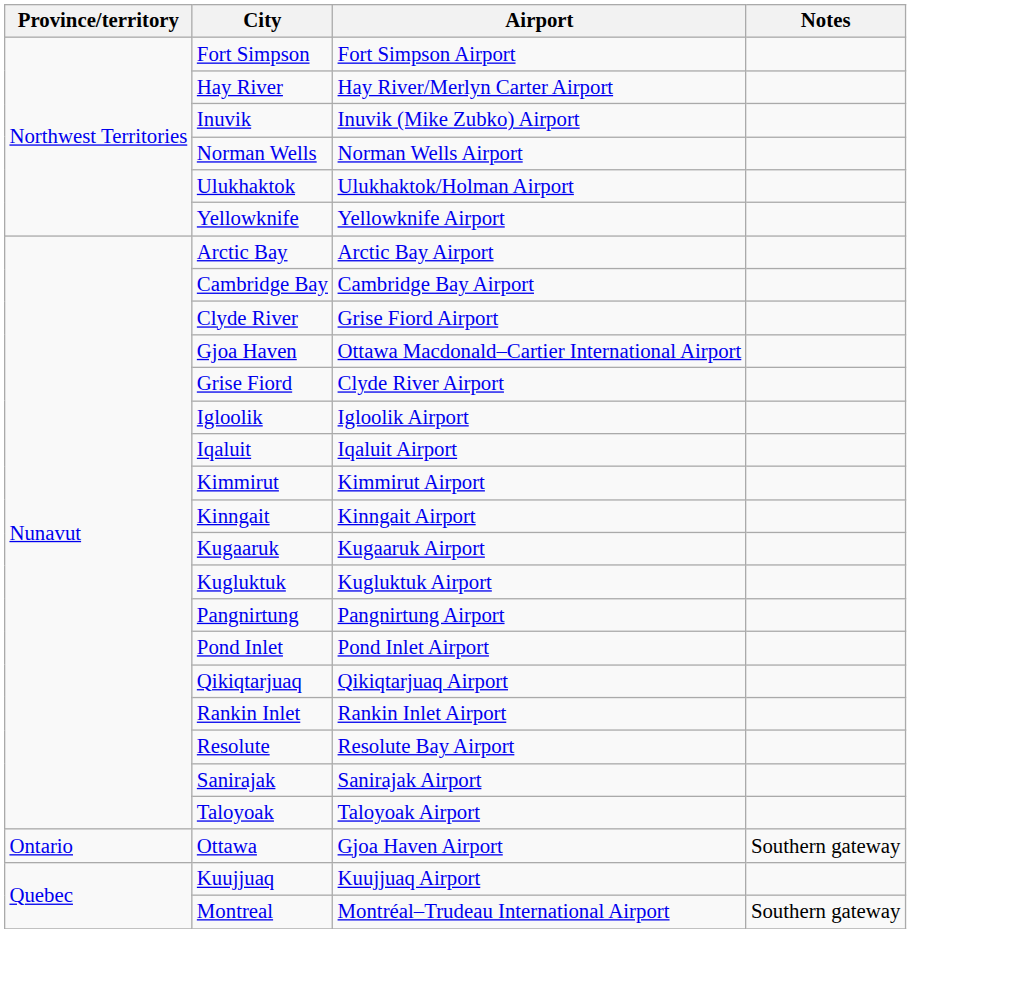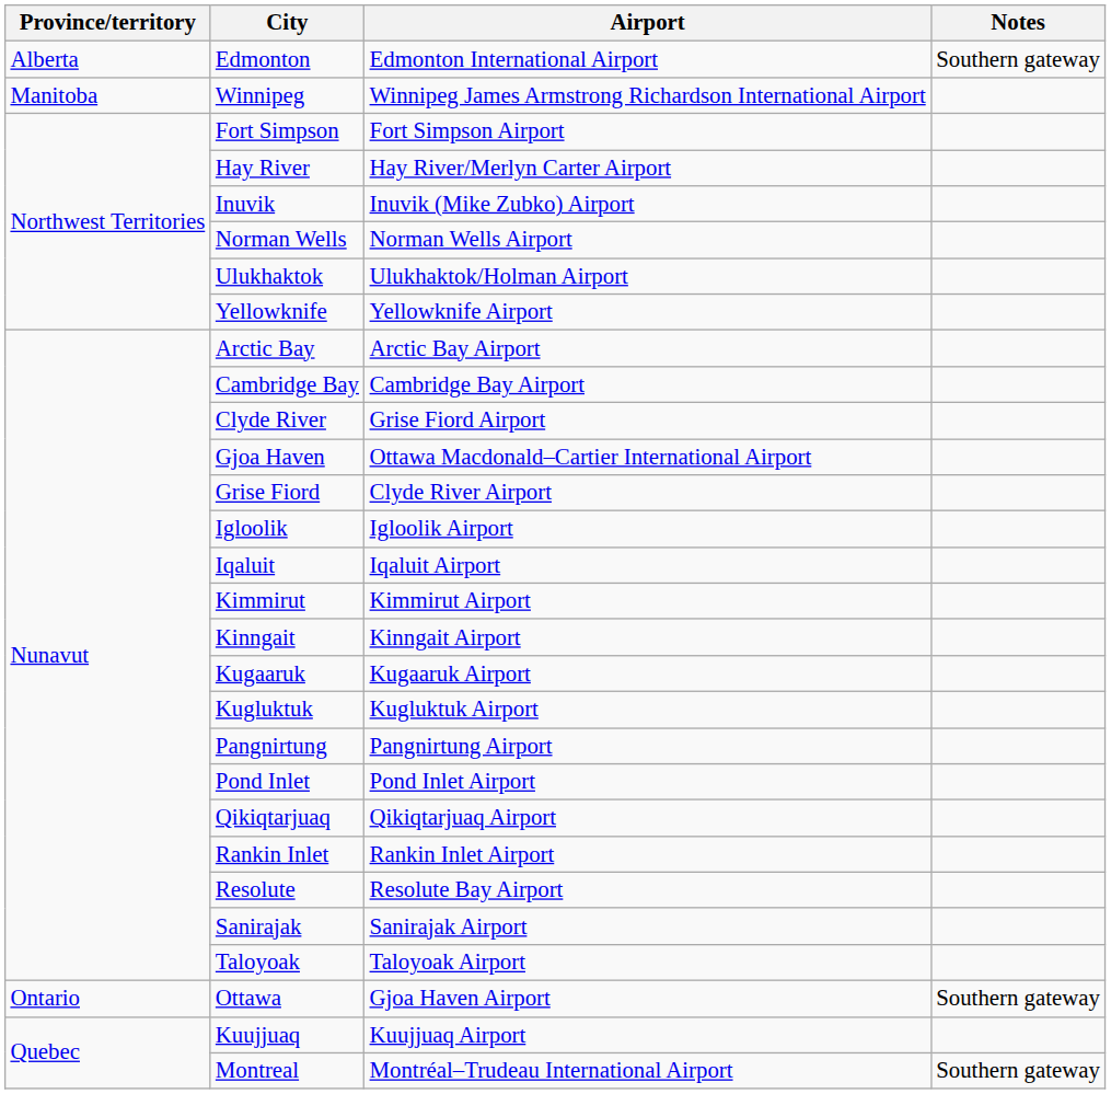+ row: Alberta | Edmonton | Edmonton International Airport | Southern gateway
+ row: Manitoba | Winnipeg | Winnipeg James Armstrong Richardson International Airport
